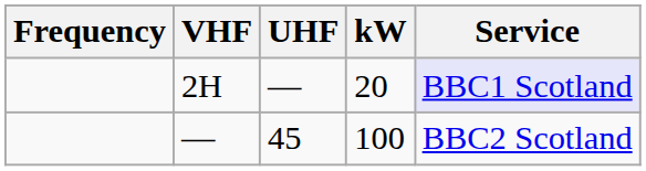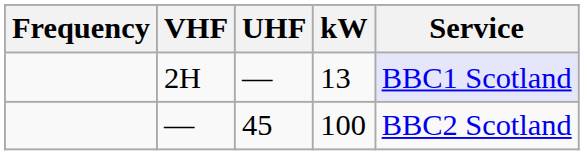2H | kW: 20 -> 13
